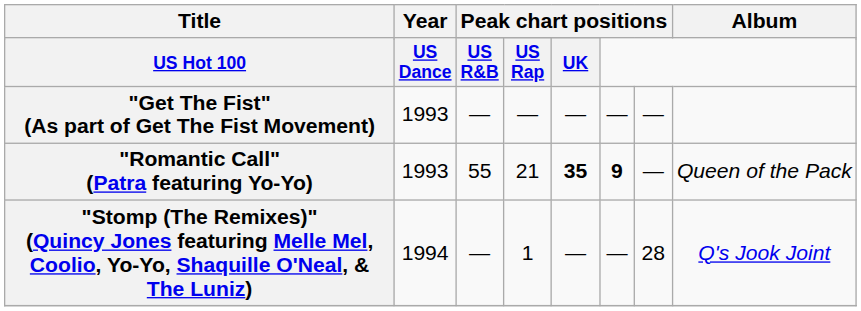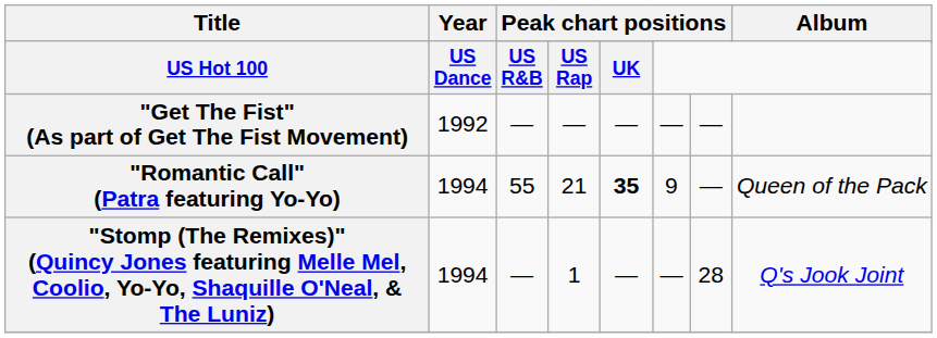"Get The Fist" (As part of Get The Fist Movement) | Year: 1993 -> 1992
"Romantic Call" (Patra featuring Yo-Yo) | Year: 1993 -> 1994
"Romantic Call" (Patra featuring Yo-Yo) | column 6: bold -> normal
